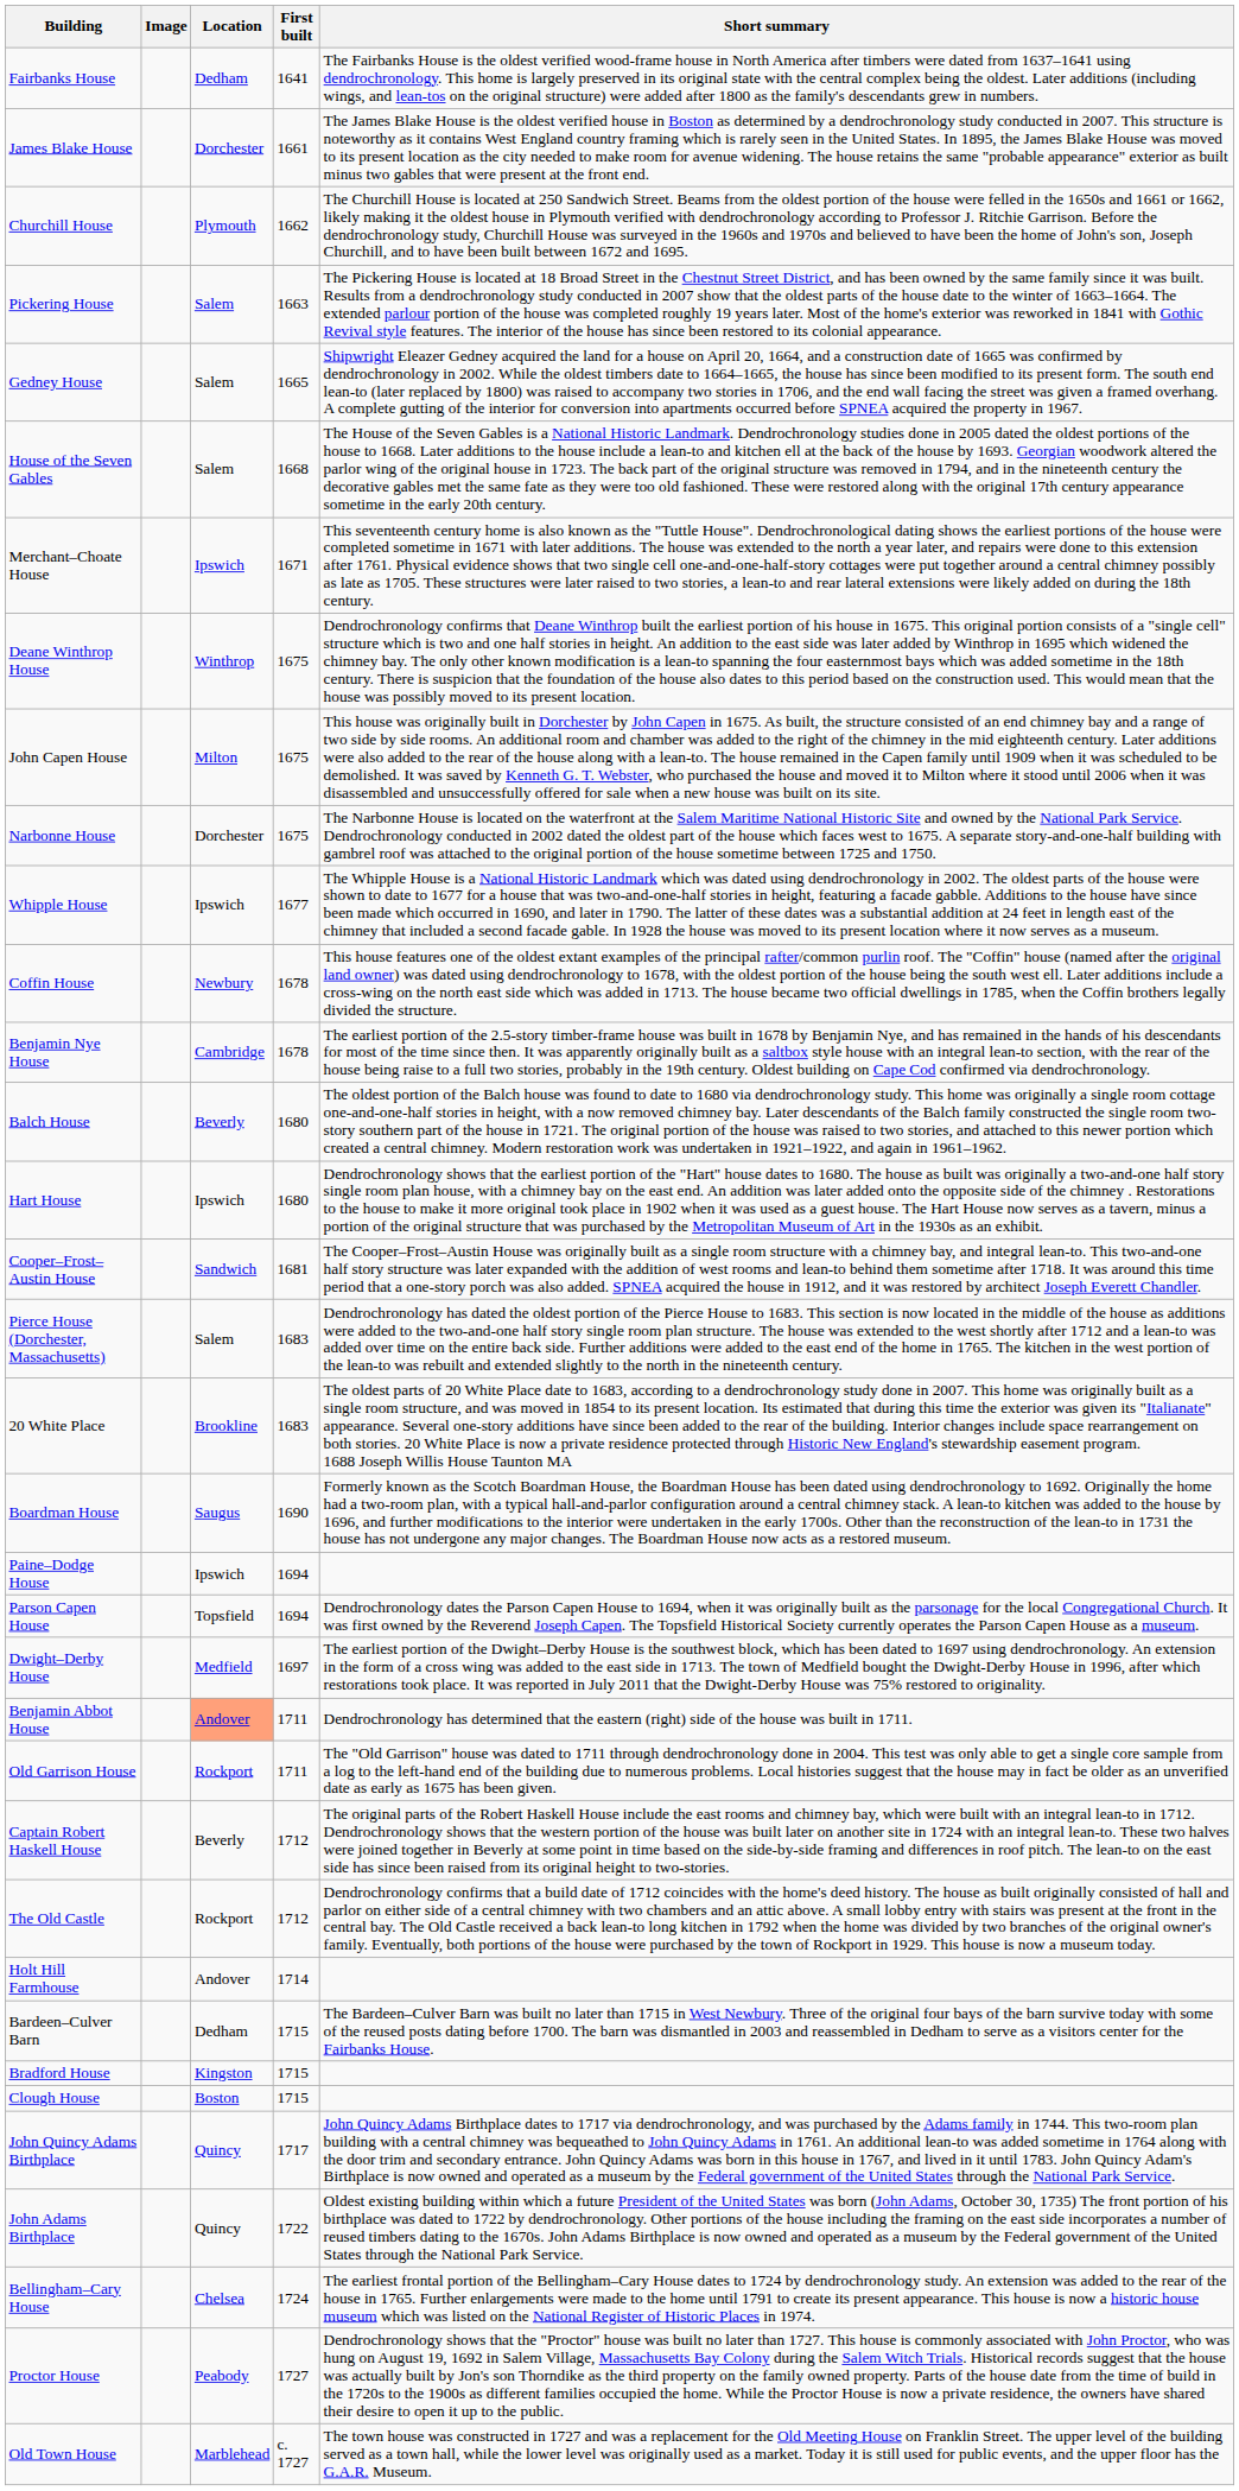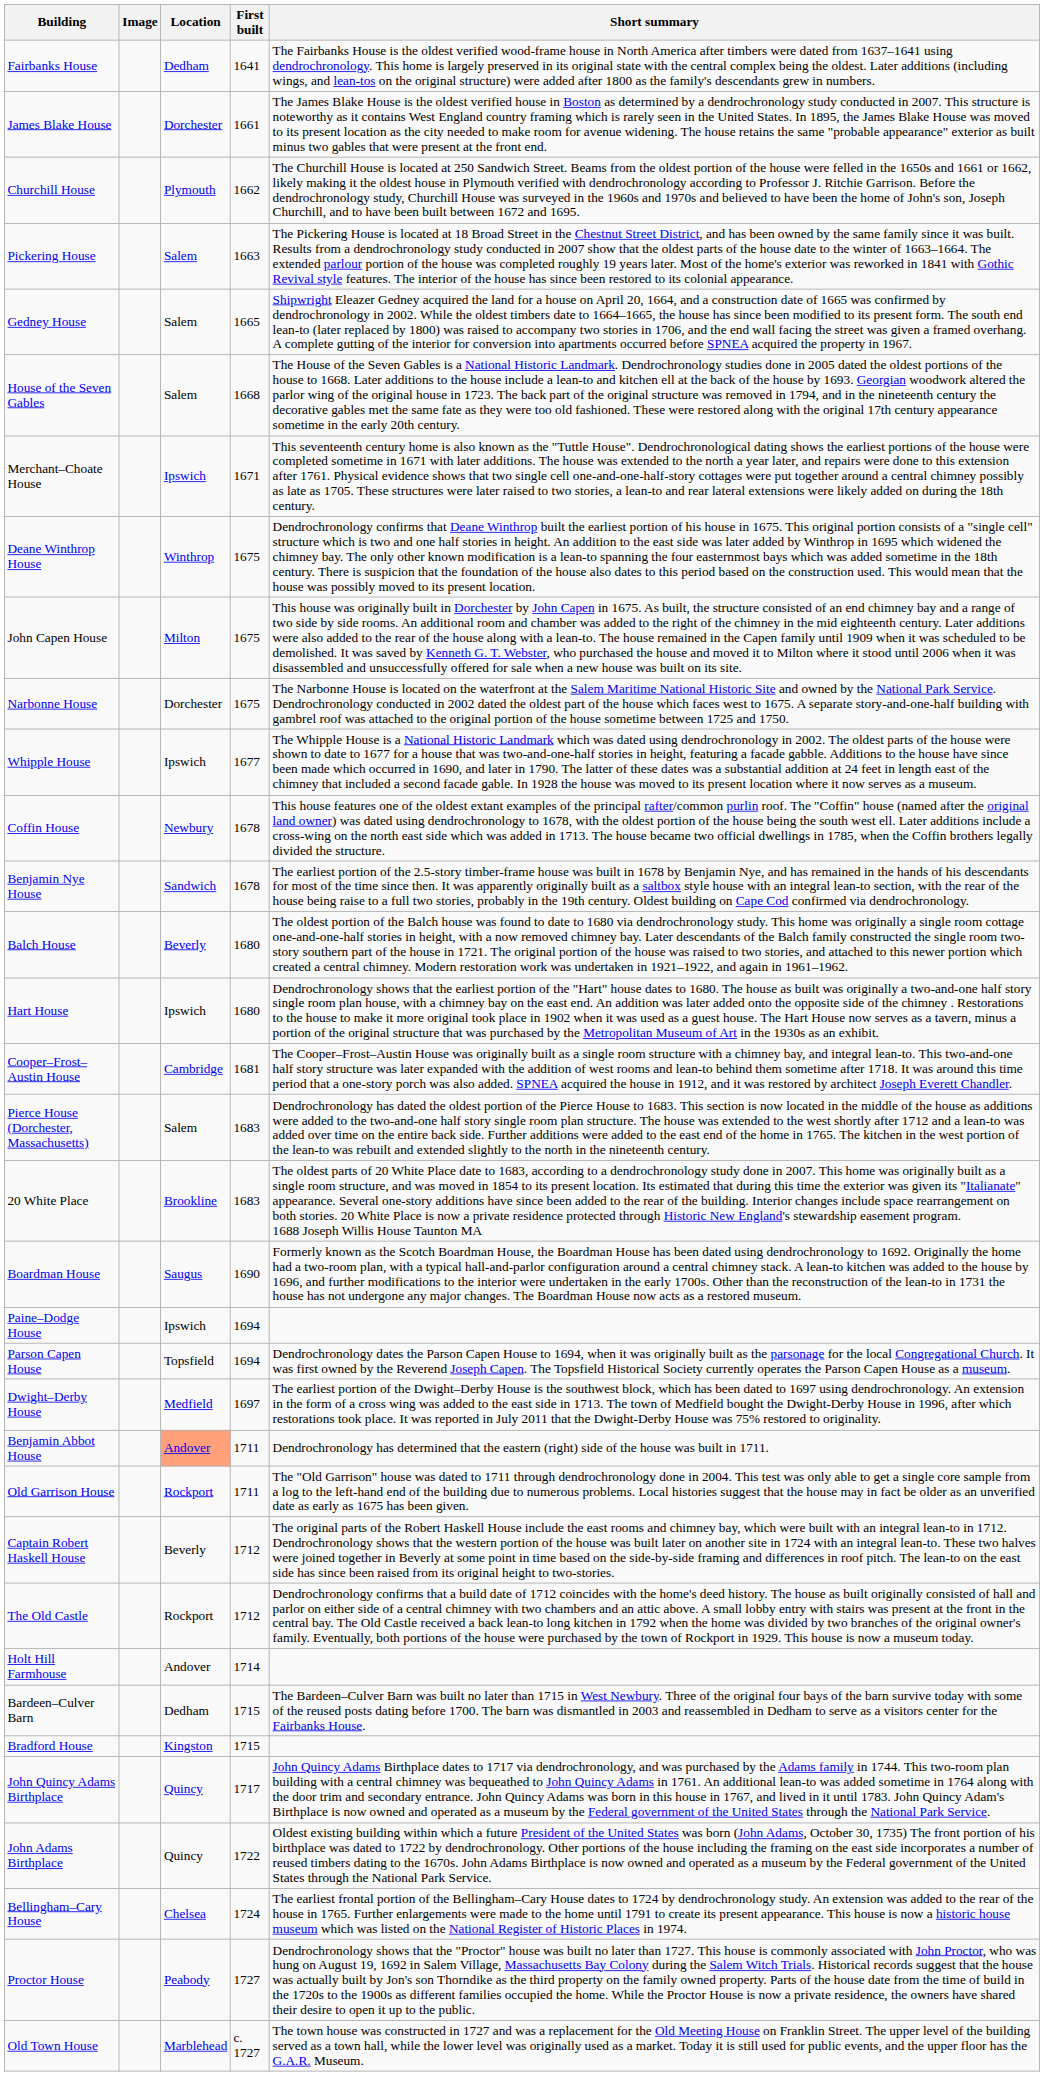Benjamin Nye House | Location: Cambridge -> Sandwich
Cooper–Frost–Austin House | Location: Sandwich -> Cambridge
- row: Clough House | Boston | 1715
